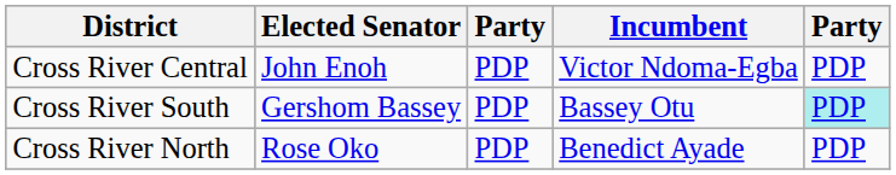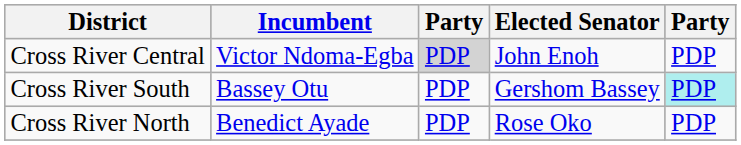columns swapped: Incumbent <-> Elected Senator
Cross River Central | column 3: no background -> lightgrey background
